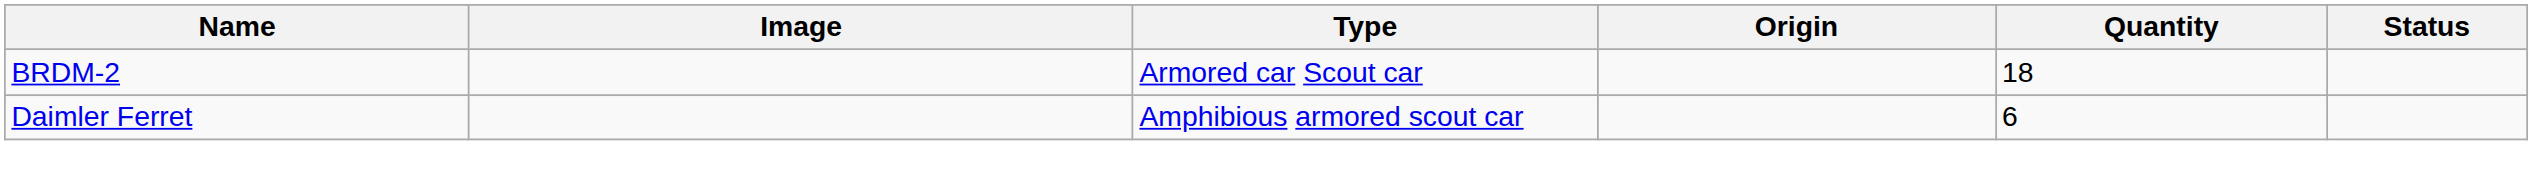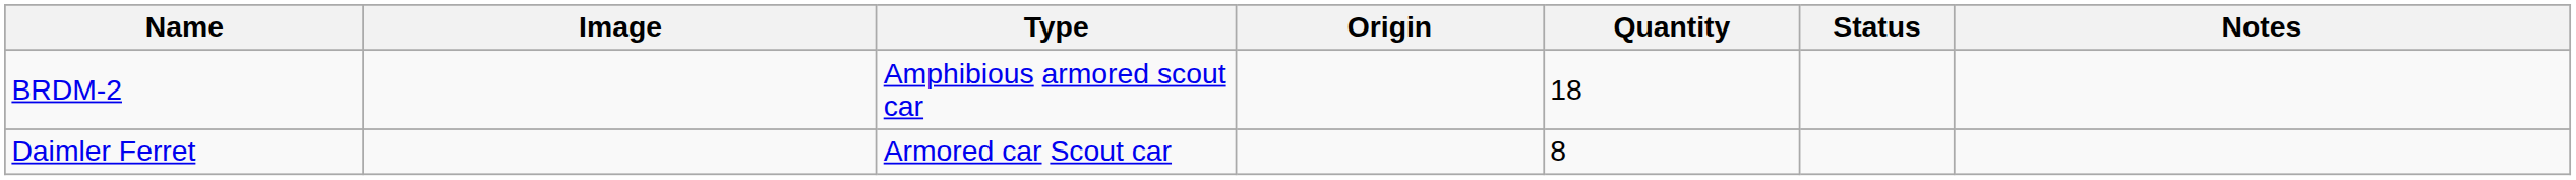+ column: Notes
BRDM-2 | Type: Armored car Scout car -> Amphibious armored scout car
Daimler Ferret | Type: Amphibious armored scout car -> Armored car Scout car
Daimler Ferret | Quantity: 6 -> 8
